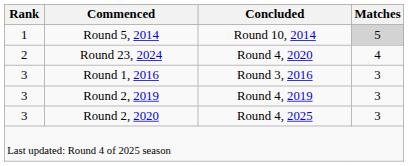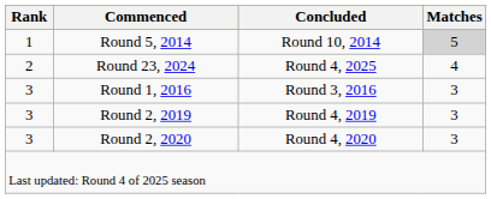Round 23, 2024 | Concluded: Round 4, 2020 -> Round 4, 2025
Round 2, 2020 | Concluded: Round 4, 2025 -> Round 4, 2020
